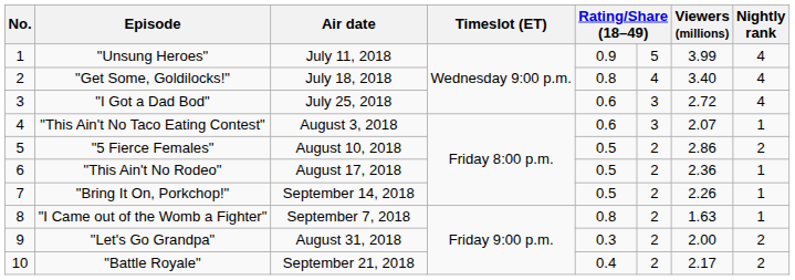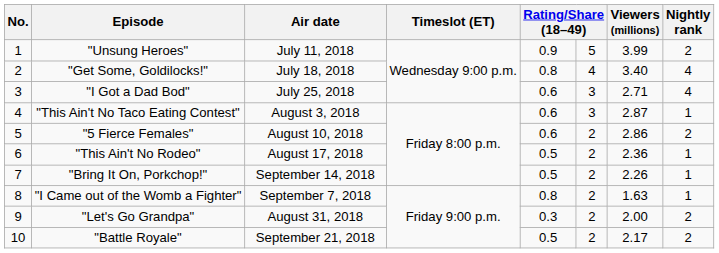"Unsung Heroes" | Nightly rank: 4 -> 2
"I Got a Dad Bod" | Viewers (millions): 2.72 -> 2.71
"This Ain't No Taco Eating Contest" | Viewers (millions): 2.07 -> 2.87
"5 Fierce Females" | column 5: 0.5 -> 0.6
"Battle Royale" | column 5: 0.4 -> 0.5
